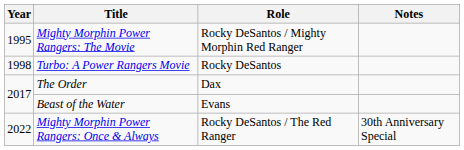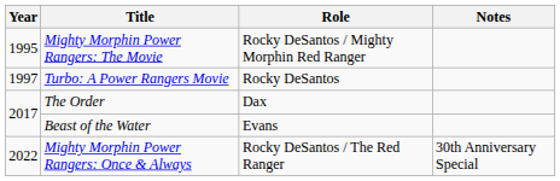Turbo: A Power Rangers Movie | Year: 1998 -> 1997
